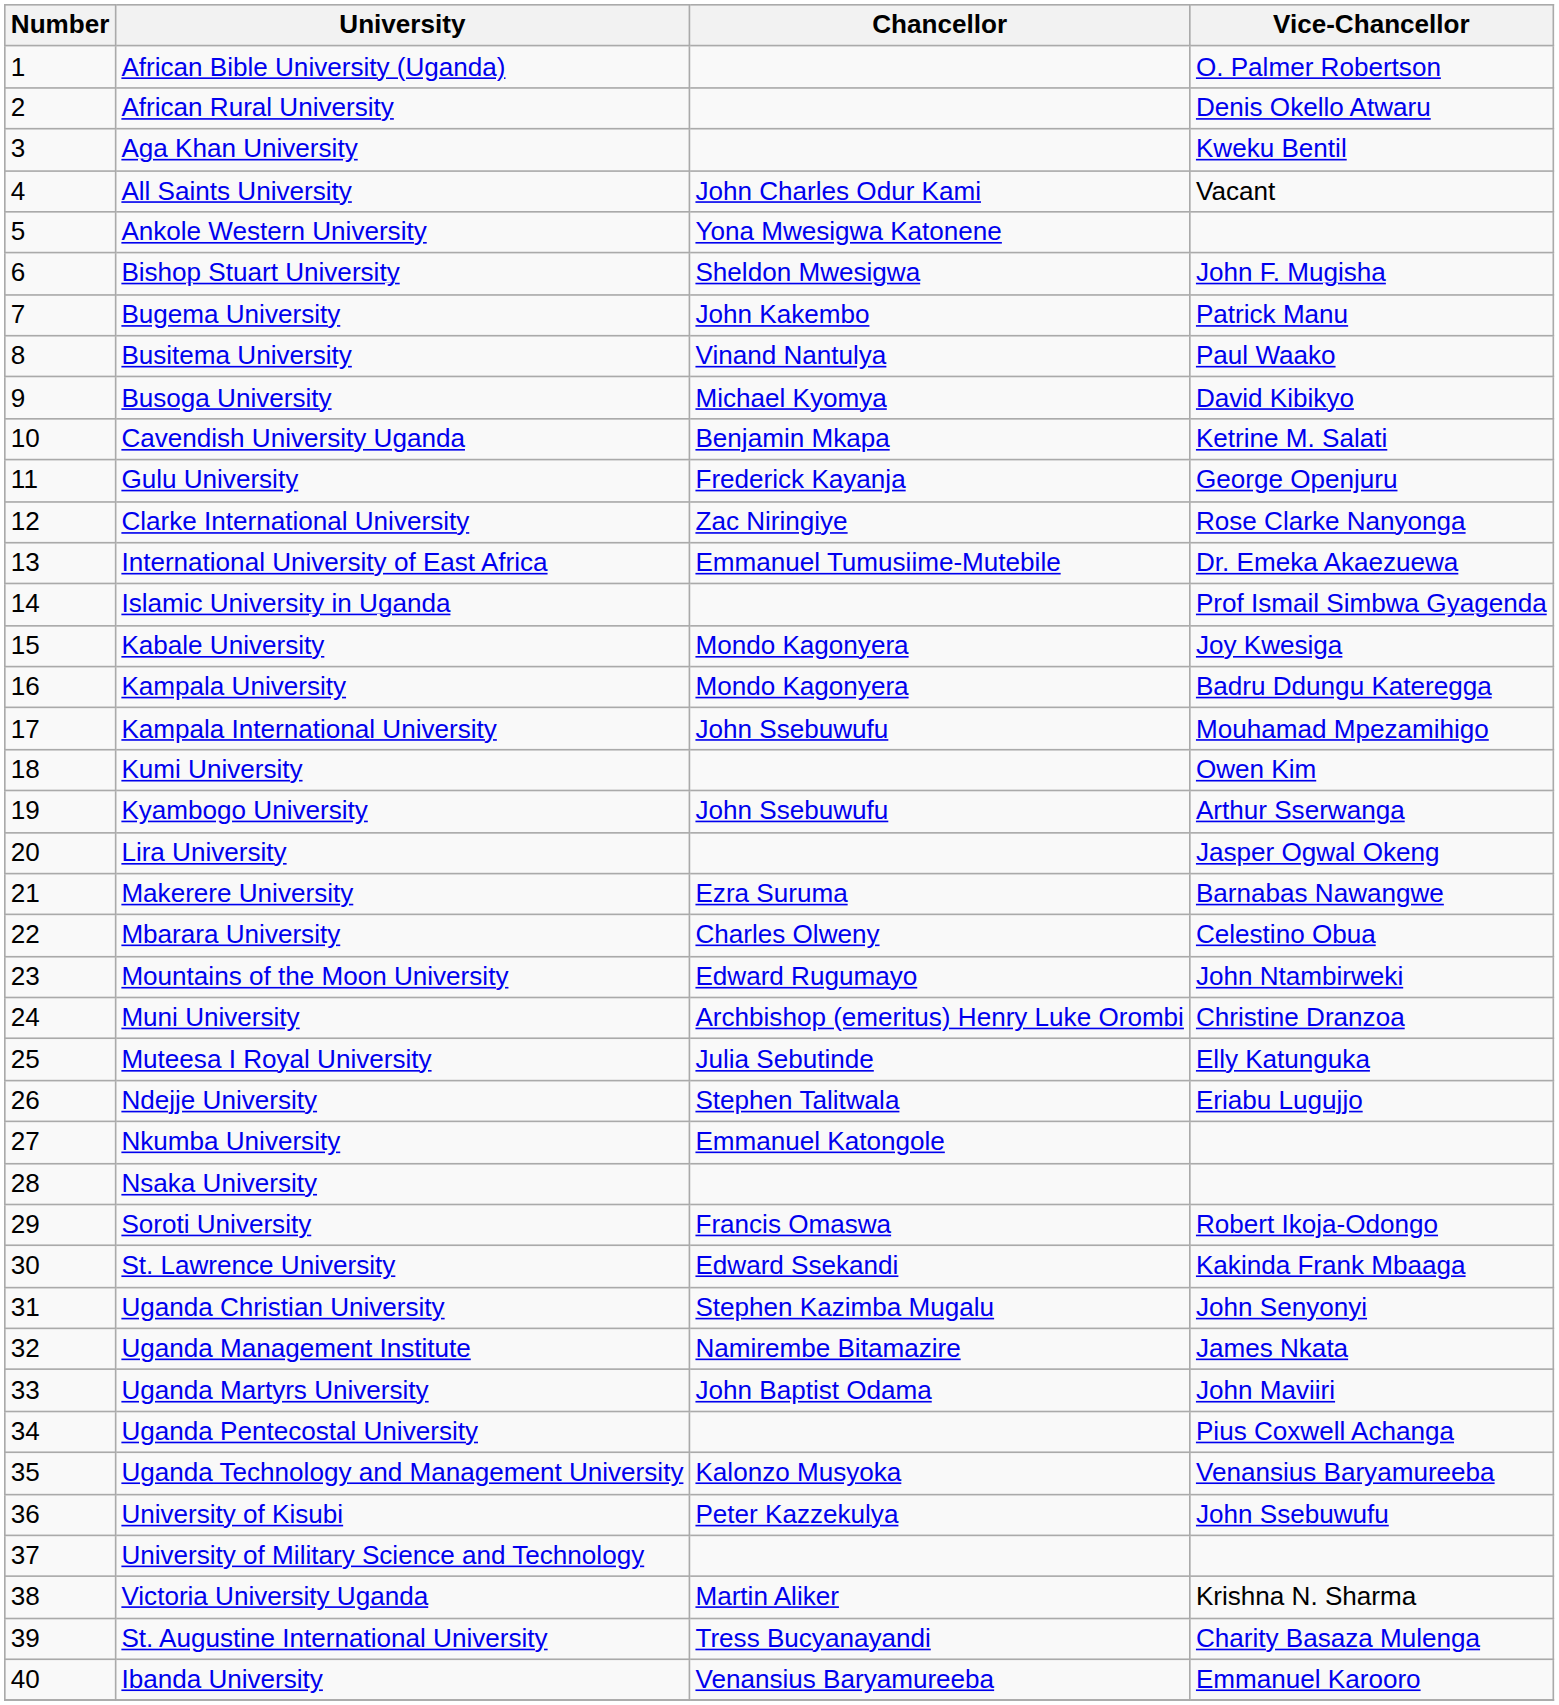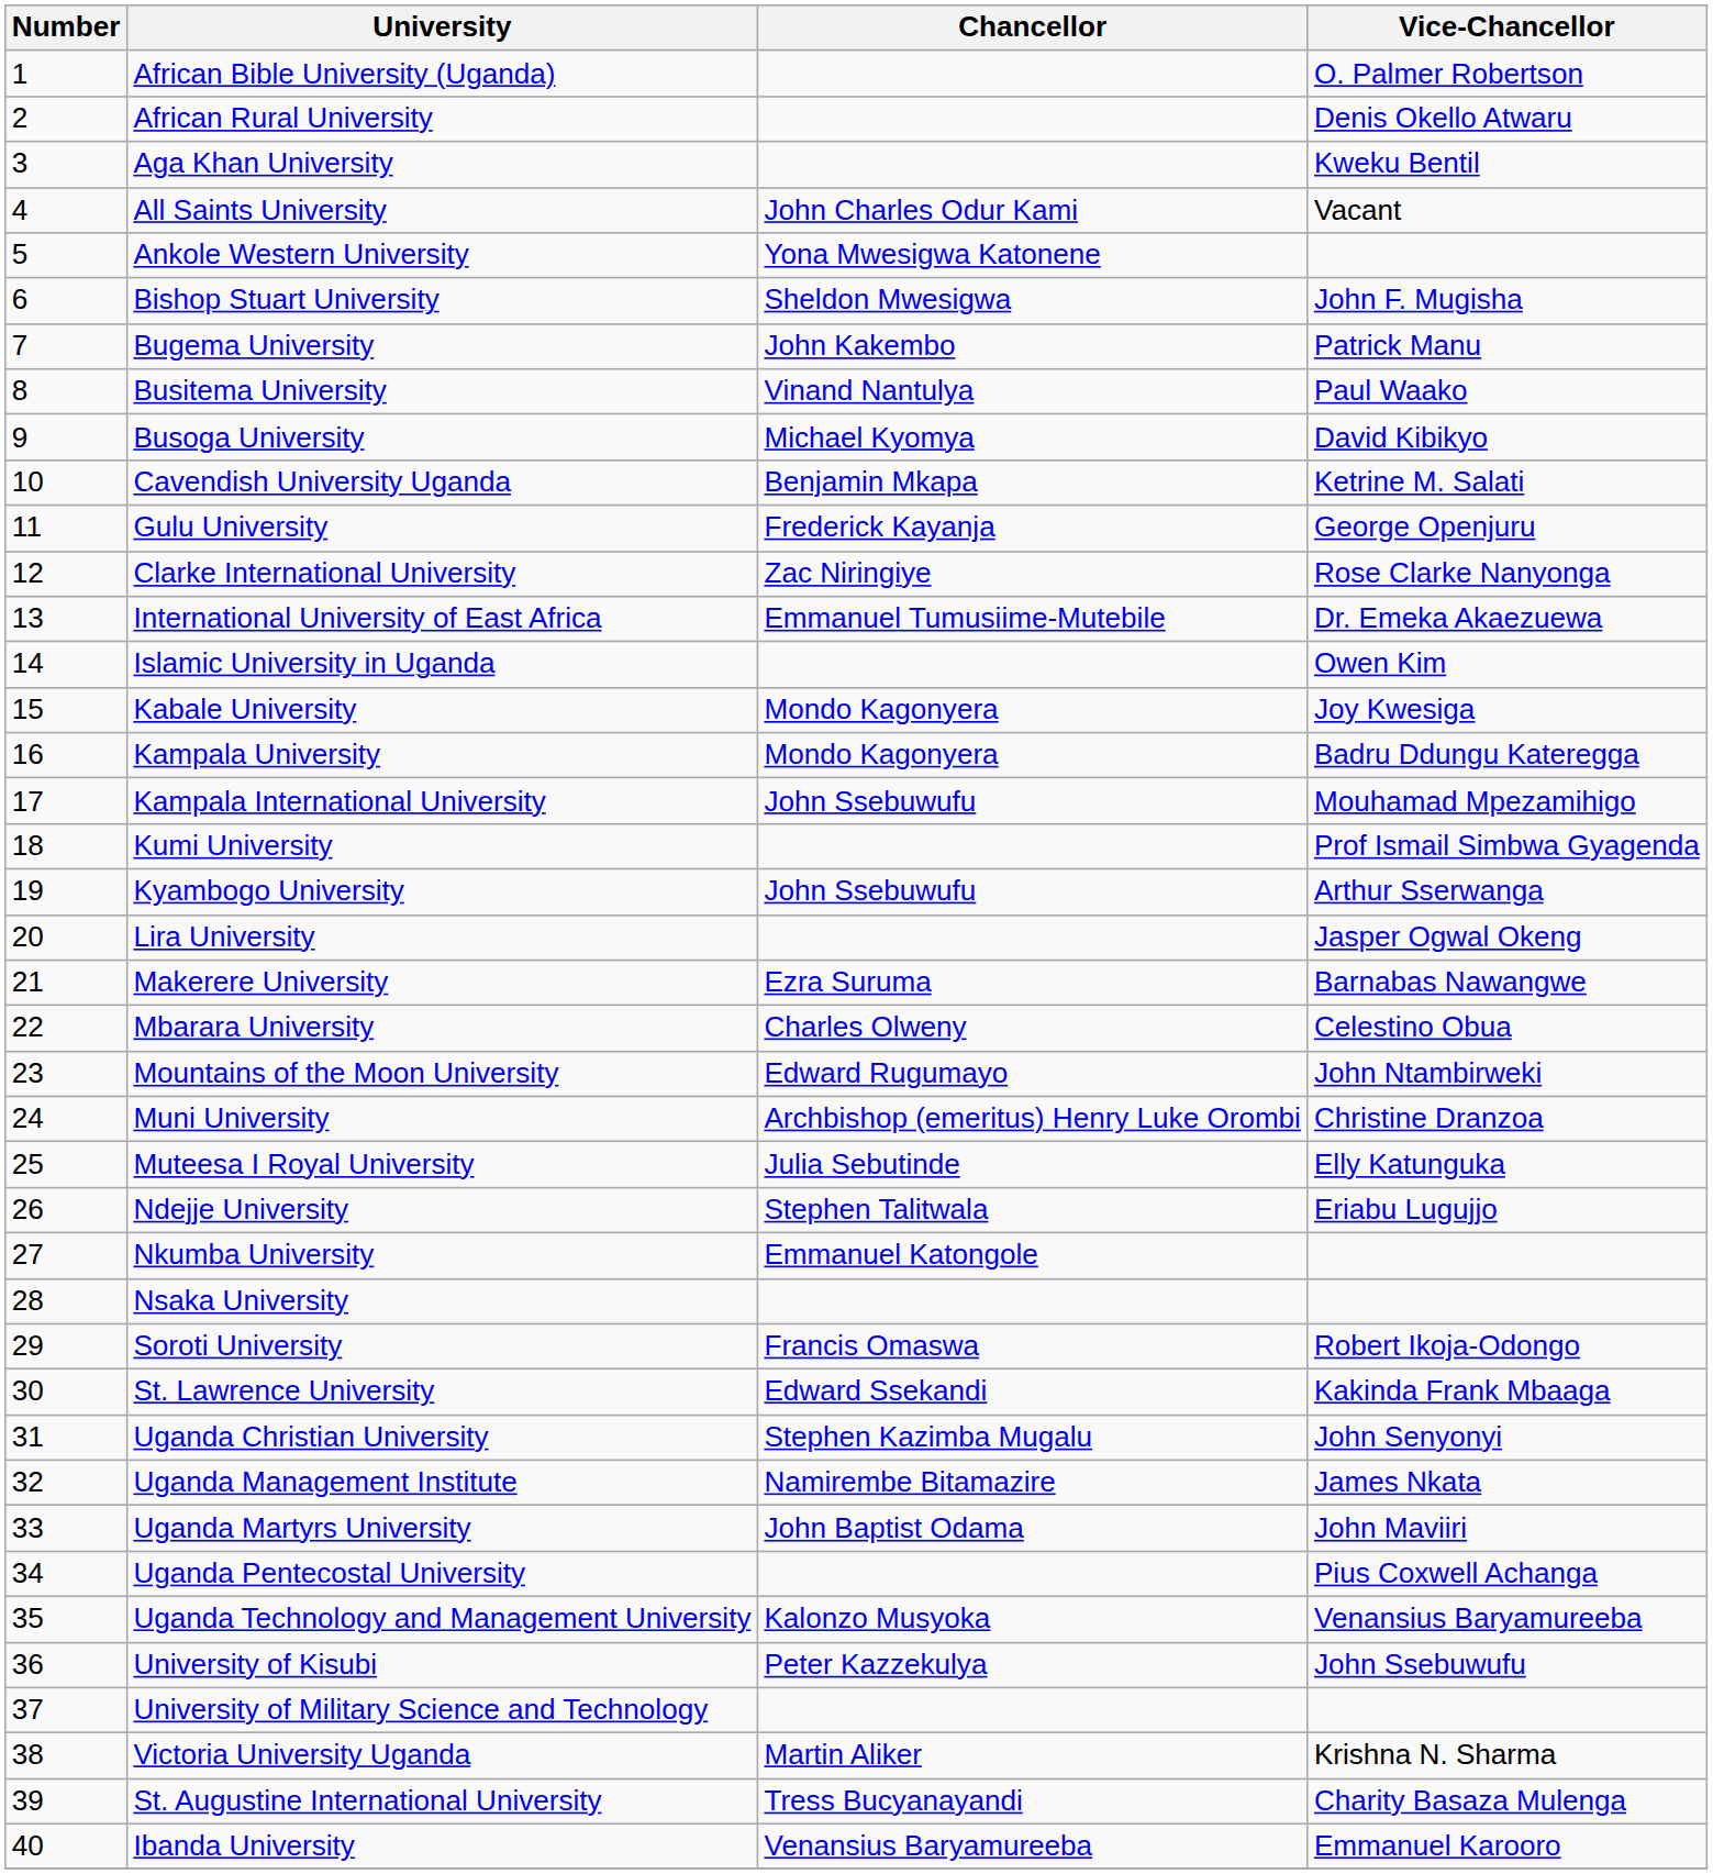Islamic University in Uganda | Vice-Chancellor: Prof Ismail Simbwa Gyagenda -> Owen Kim
Kumi University | Vice-Chancellor: Owen Kim -> Prof Ismail Simbwa Gyagenda
